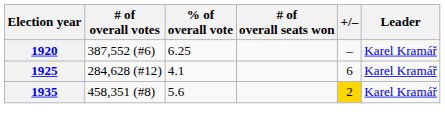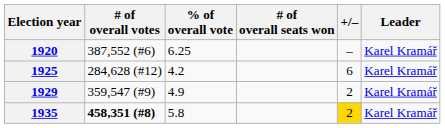1925 | % of overall vote: 4.1 -> 4.2
+ row: 1929 | 359,547 (#9) | 4.9 | 2 | Karel Kramář
1935 | # of overall votes: normal -> bold
1935 | % of overall vote: 5.6 -> 5.8
